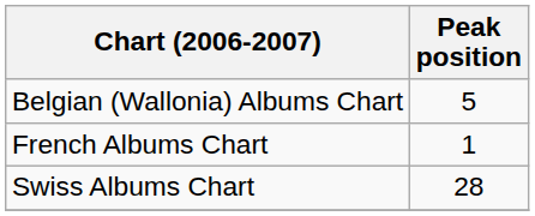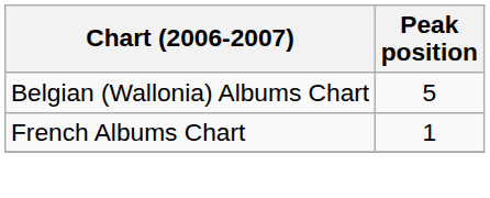- row: Swiss Albums Chart | 28
